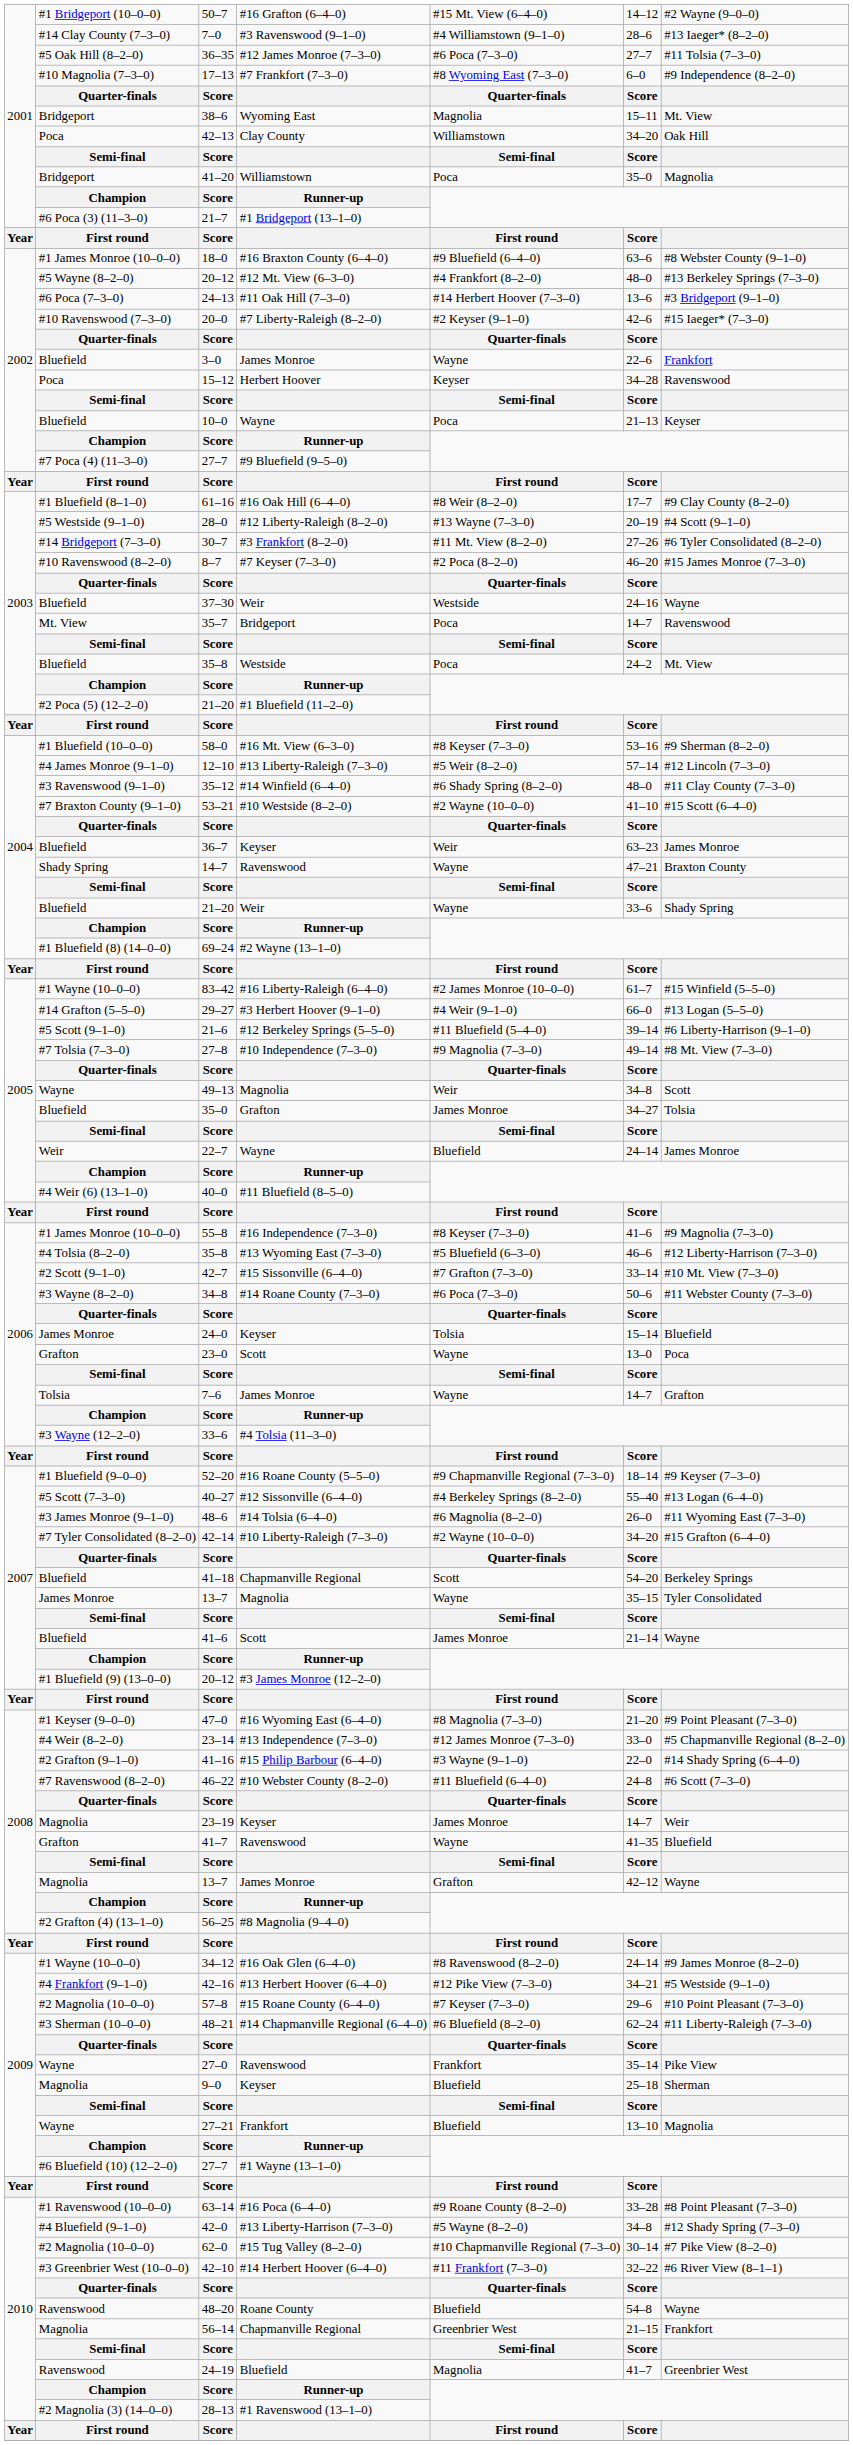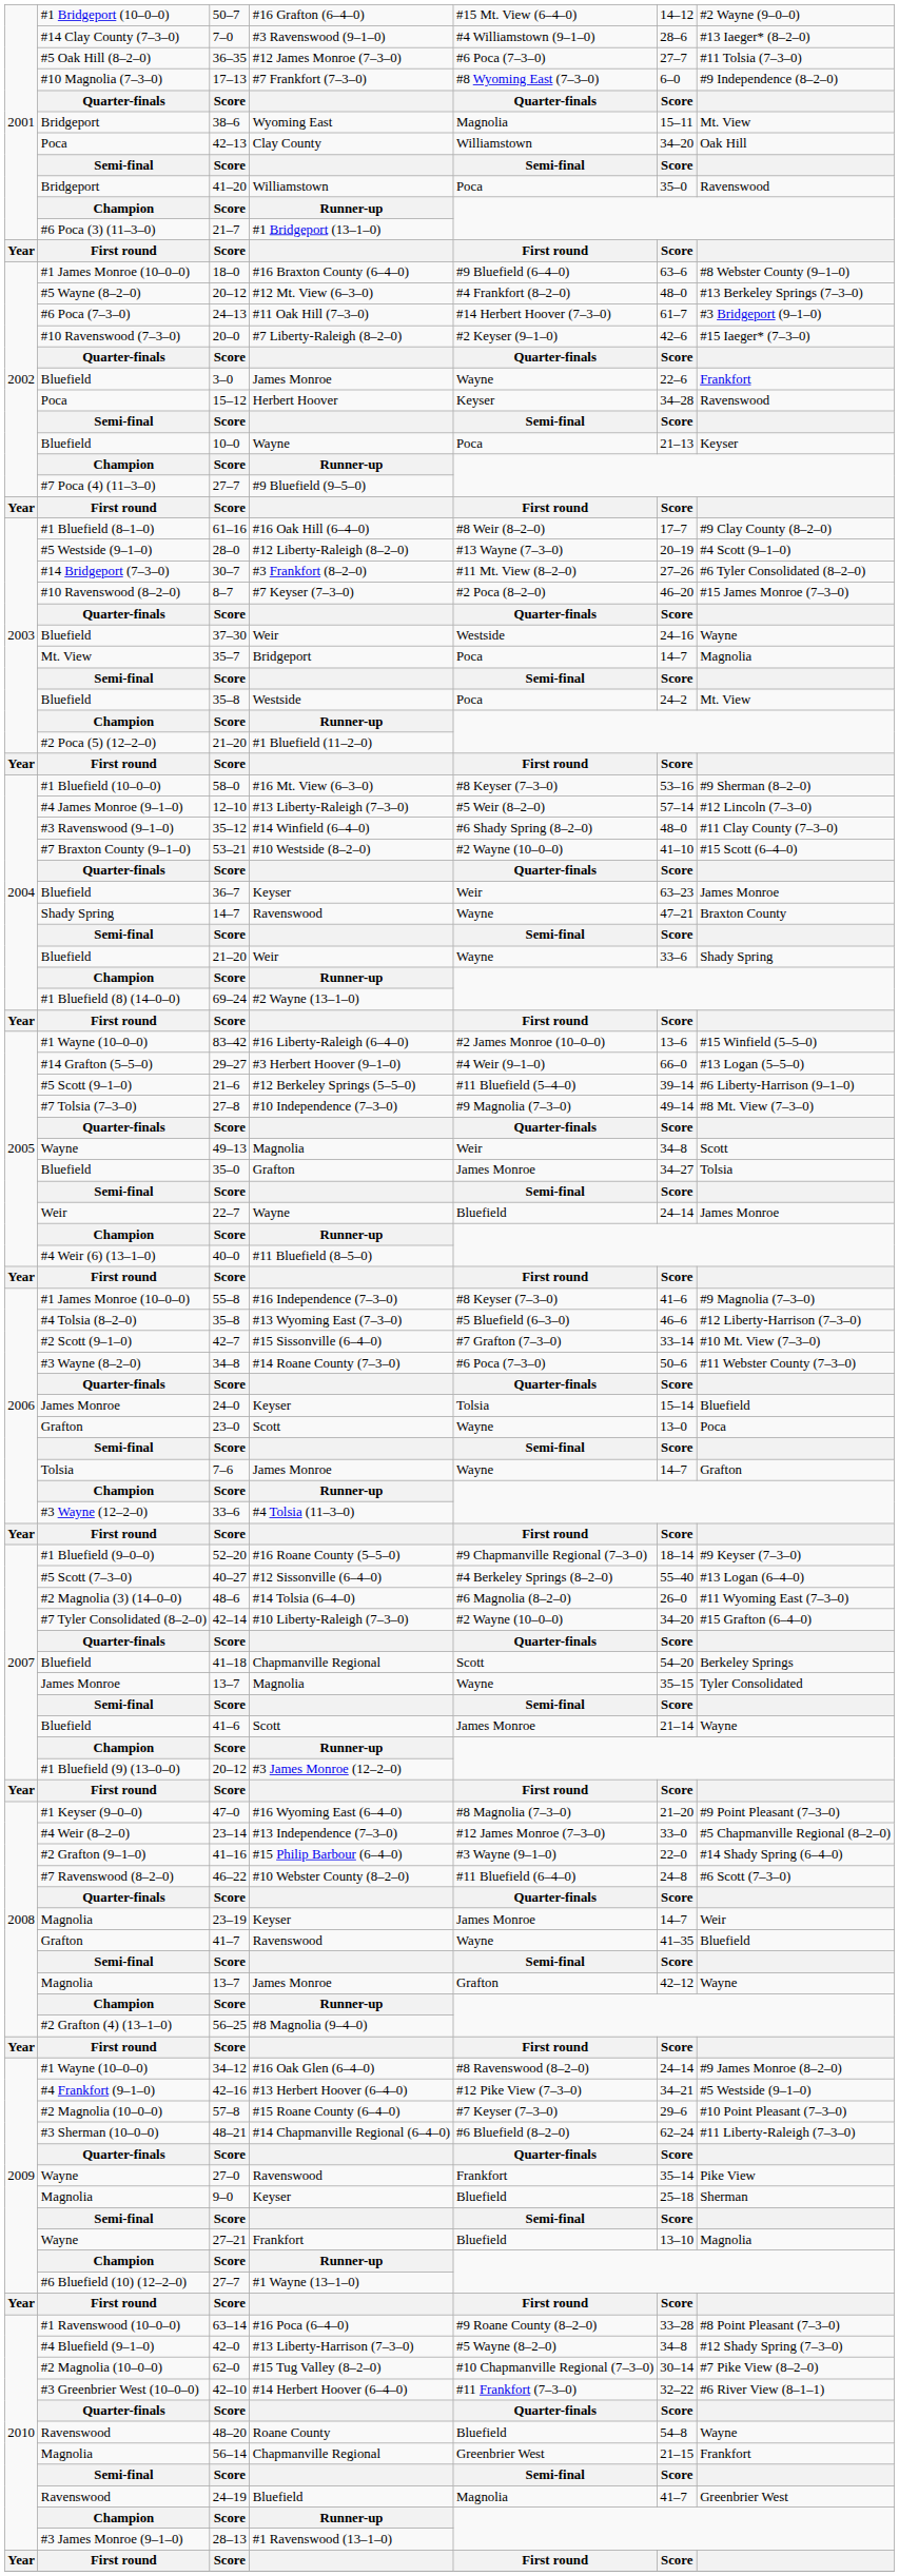41–20 | column 7: Magnolia -> Ravenswood
24–13 | column 6: 13–6 -> 61–7
35–7 | column 7: Ravenswood -> Magnolia
83–42 | column 6: 61–7 -> 13–6
48–6 | column 2: #3 James Monroe (9–1–0) -> #2 Magnolia (3) (14–0–0)
28–13 | column 2: #2 Magnolia (3) (14–0–0) -> #3 James Monroe (9–1–0)
